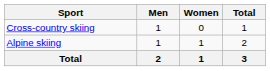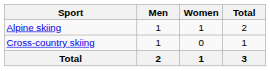rows swapped: Alpine skiing <-> Cross-country skiing
